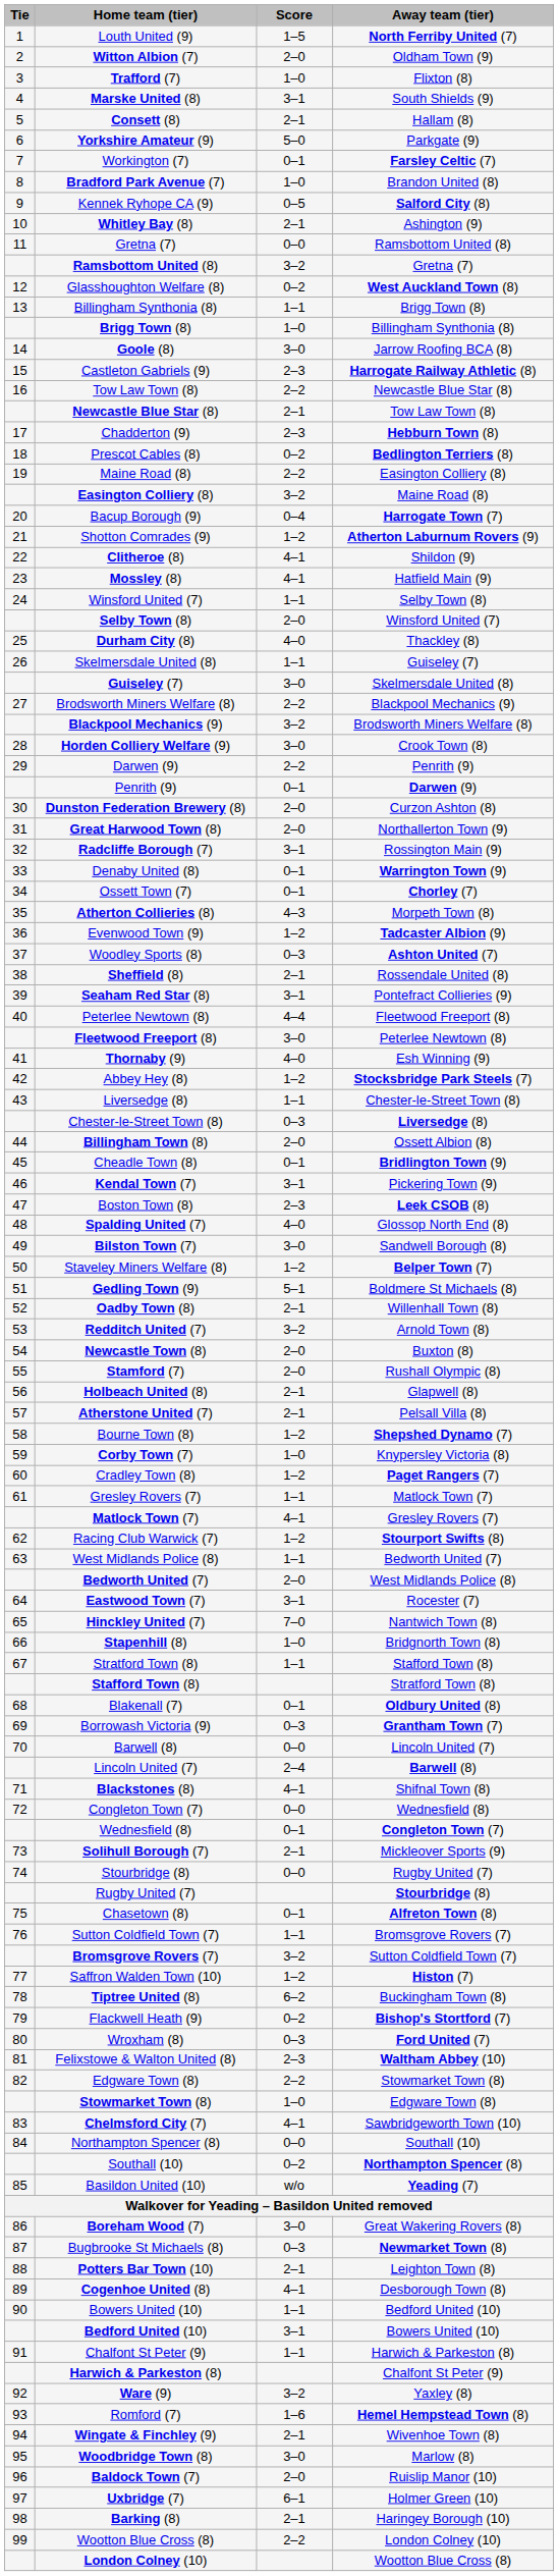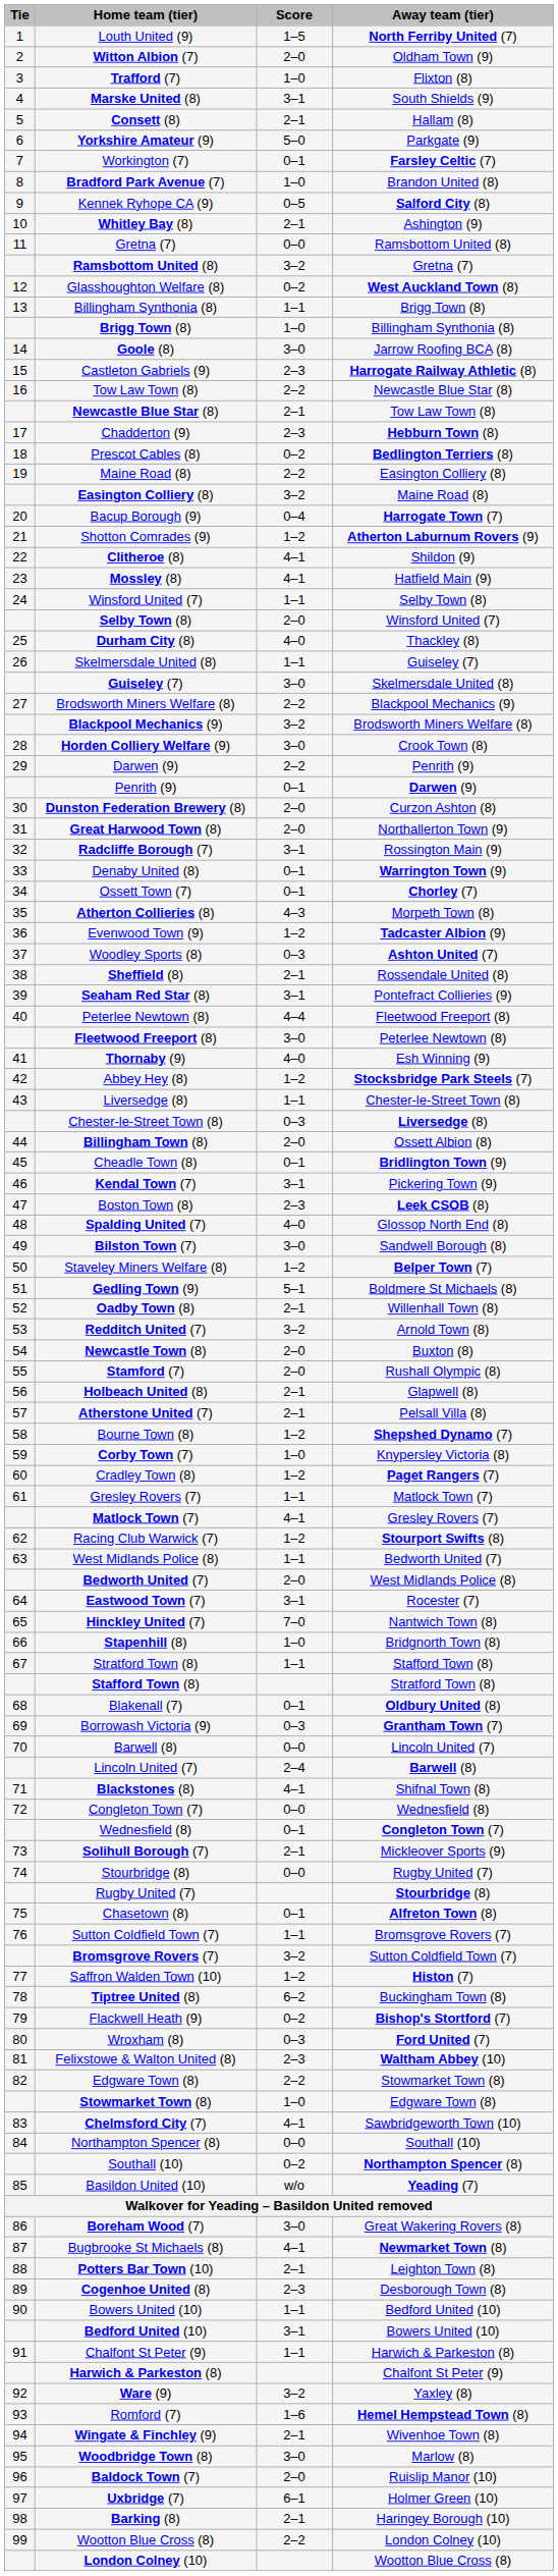Bugbrooke St Michaels (8) | Score: 0–3 -> 4–1
Cogenhoe United (8) | Score: 4–1 -> 2–3
